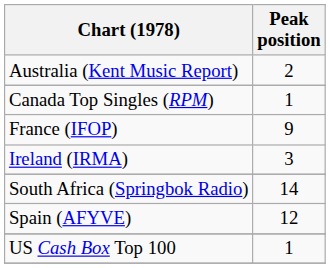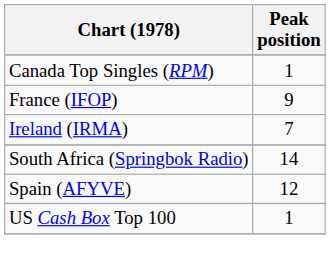- row: Australia (Kent Music Report) | 2
Ireland (IRMA) | Peak position: 3 -> 7
